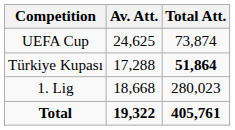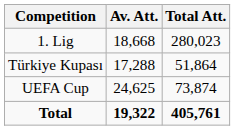rows swapped: 1. Lig <-> UEFA Cup
Türkiye Kupası | Total Att.: bold -> normal
